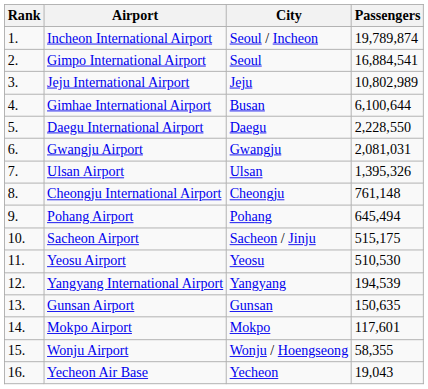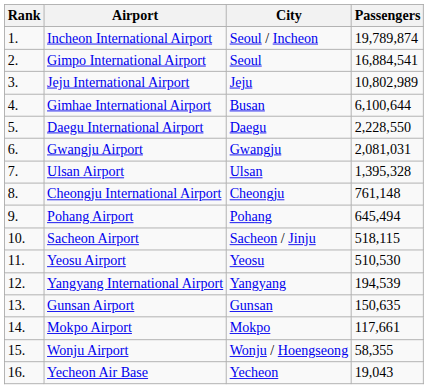Ulsan Airport | Passengers: 1,395,326 -> 1,395,328
Sacheon Airport | Passengers: 515,175 -> 518,115
Mokpo Airport | Passengers: 117,601 -> 117,661
